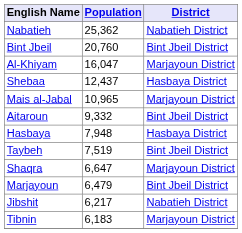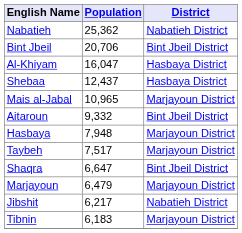Bint Jbeil | Population: 20,760 -> 20,706
Al-Khiyam | District: Marjayoun District -> Hasbaya District
Hasbaya | District: Hasbaya District -> Marjayoun District
Taybeh | Population: 7,519 -> 7,517
Taybeh | District: Bint Jbeil District -> Marjayoun District
Shaqra | District: Marjayoun District -> Bint Jbeil District
Marjayoun | District: Bint Jbeil District -> Marjayoun District
